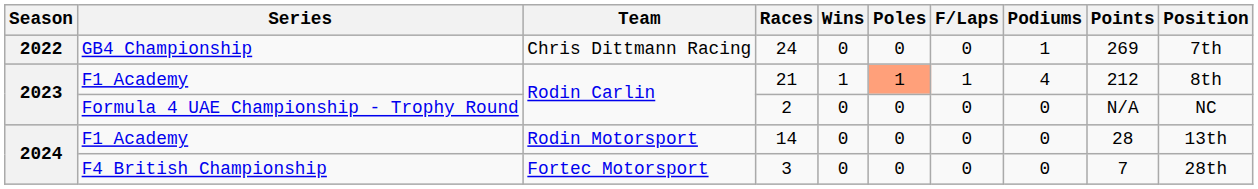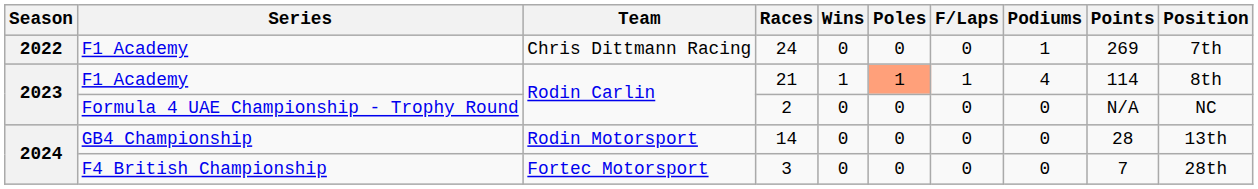24 | Series: GB4 Championship -> F1 Academy
21 | Points: 212 -> 114
14 | Series: F1 Academy -> GB4 Championship
